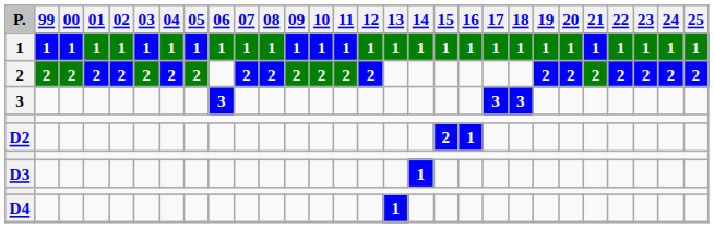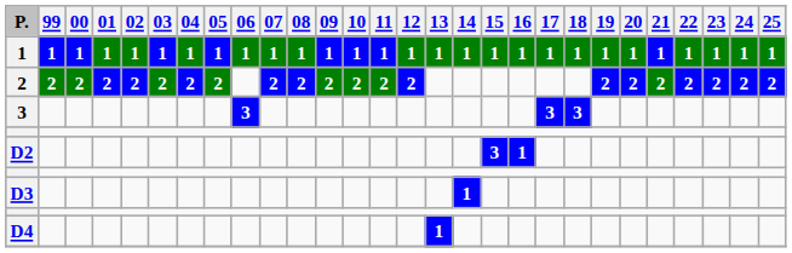D2 | 15: 2 -> 3
